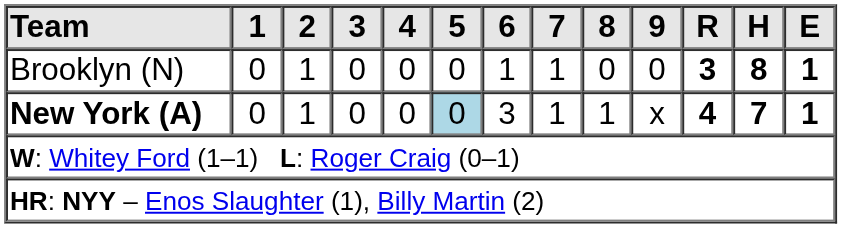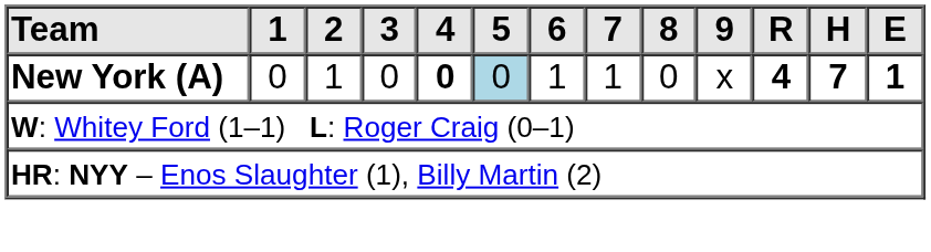- row: Brooklyn (N) | 0 | 1 | 0 | 0 | 0 | 1 | 1 | 0 | 0 | 3 | 8 | 1
New York (A) | 4: normal -> bold
New York (A) | 6: 3 -> 1
New York (A) | 8: 1 -> 0
